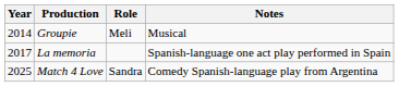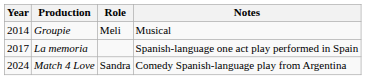Match 4 Love | Year: 2025 -> 2024
